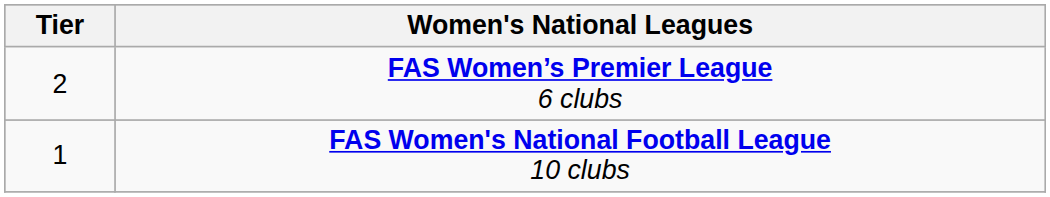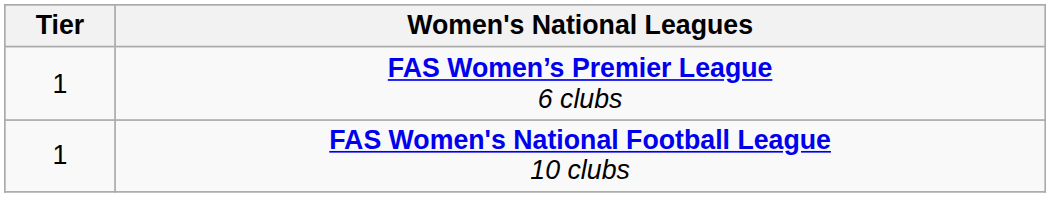FAS Women’s Premier League 6 clubs | Tier: 2 -> 1
